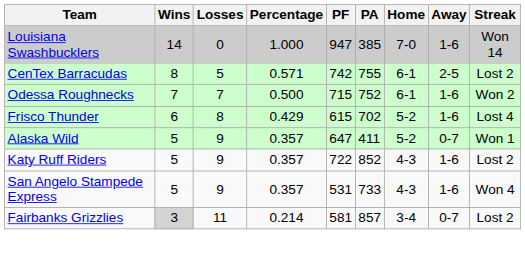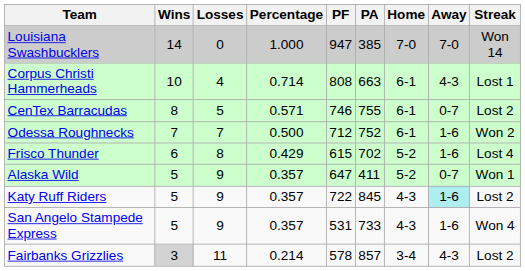Louisiana Swashbucklers | Away: 1-6 -> 7-0
+ row: Corpus Christi Hammerheads | 10 | 4 | 0.714 | 808 | 663 | 6-1 | 4-3 | Lost 1
CenTex Barracudas | PF: 742 -> 746
CenTex Barracudas | Away: 2-5 -> 0-7
Odessa Roughnecks | PF: 715 -> 712
Katy Ruff Riders | PA: 852 -> 845
Katy Ruff Riders | Away: no background -> paleturquoise background
Fairbanks Grizzlies | PF: 581 -> 578
Fairbanks Grizzlies | Away: 0-7 -> 4-3
